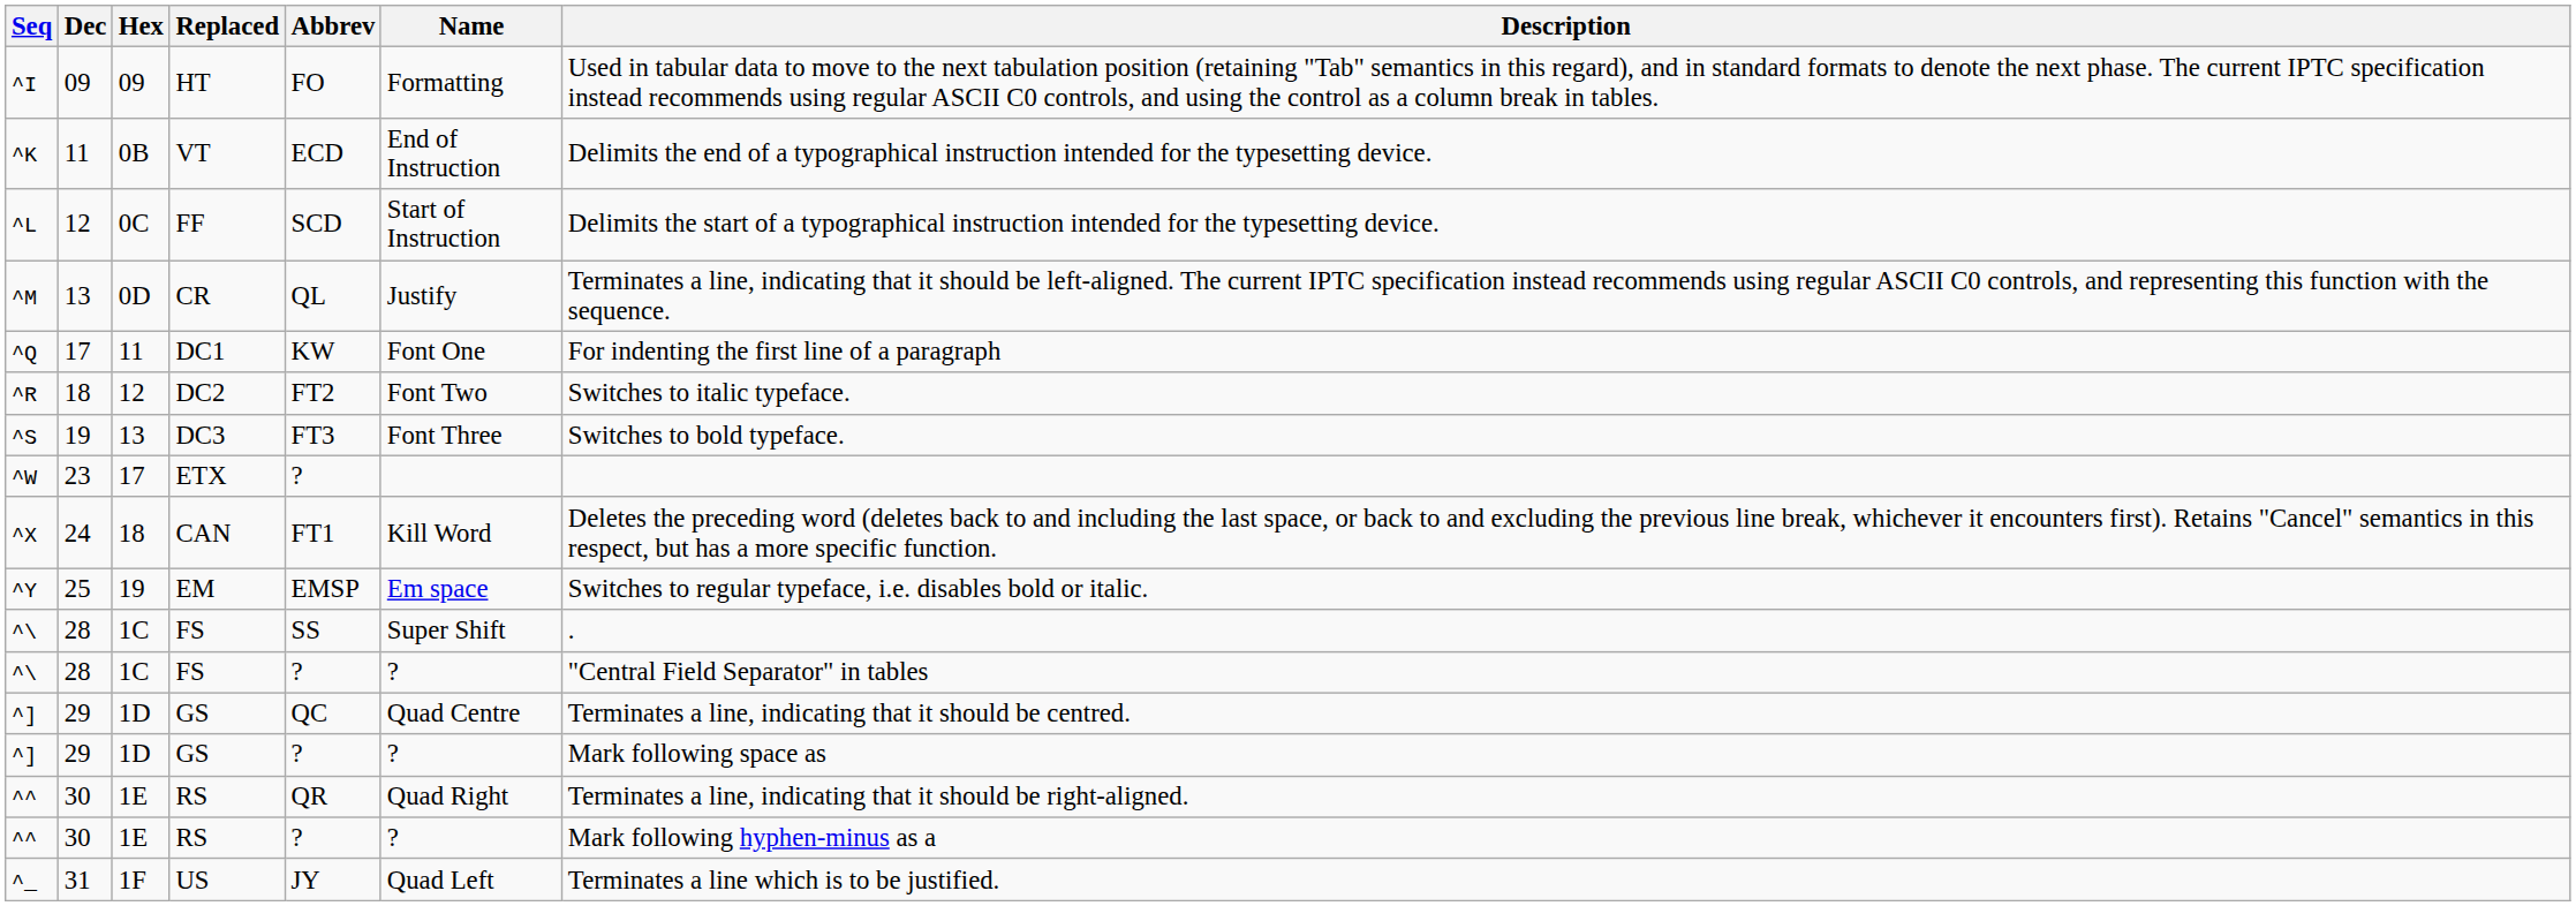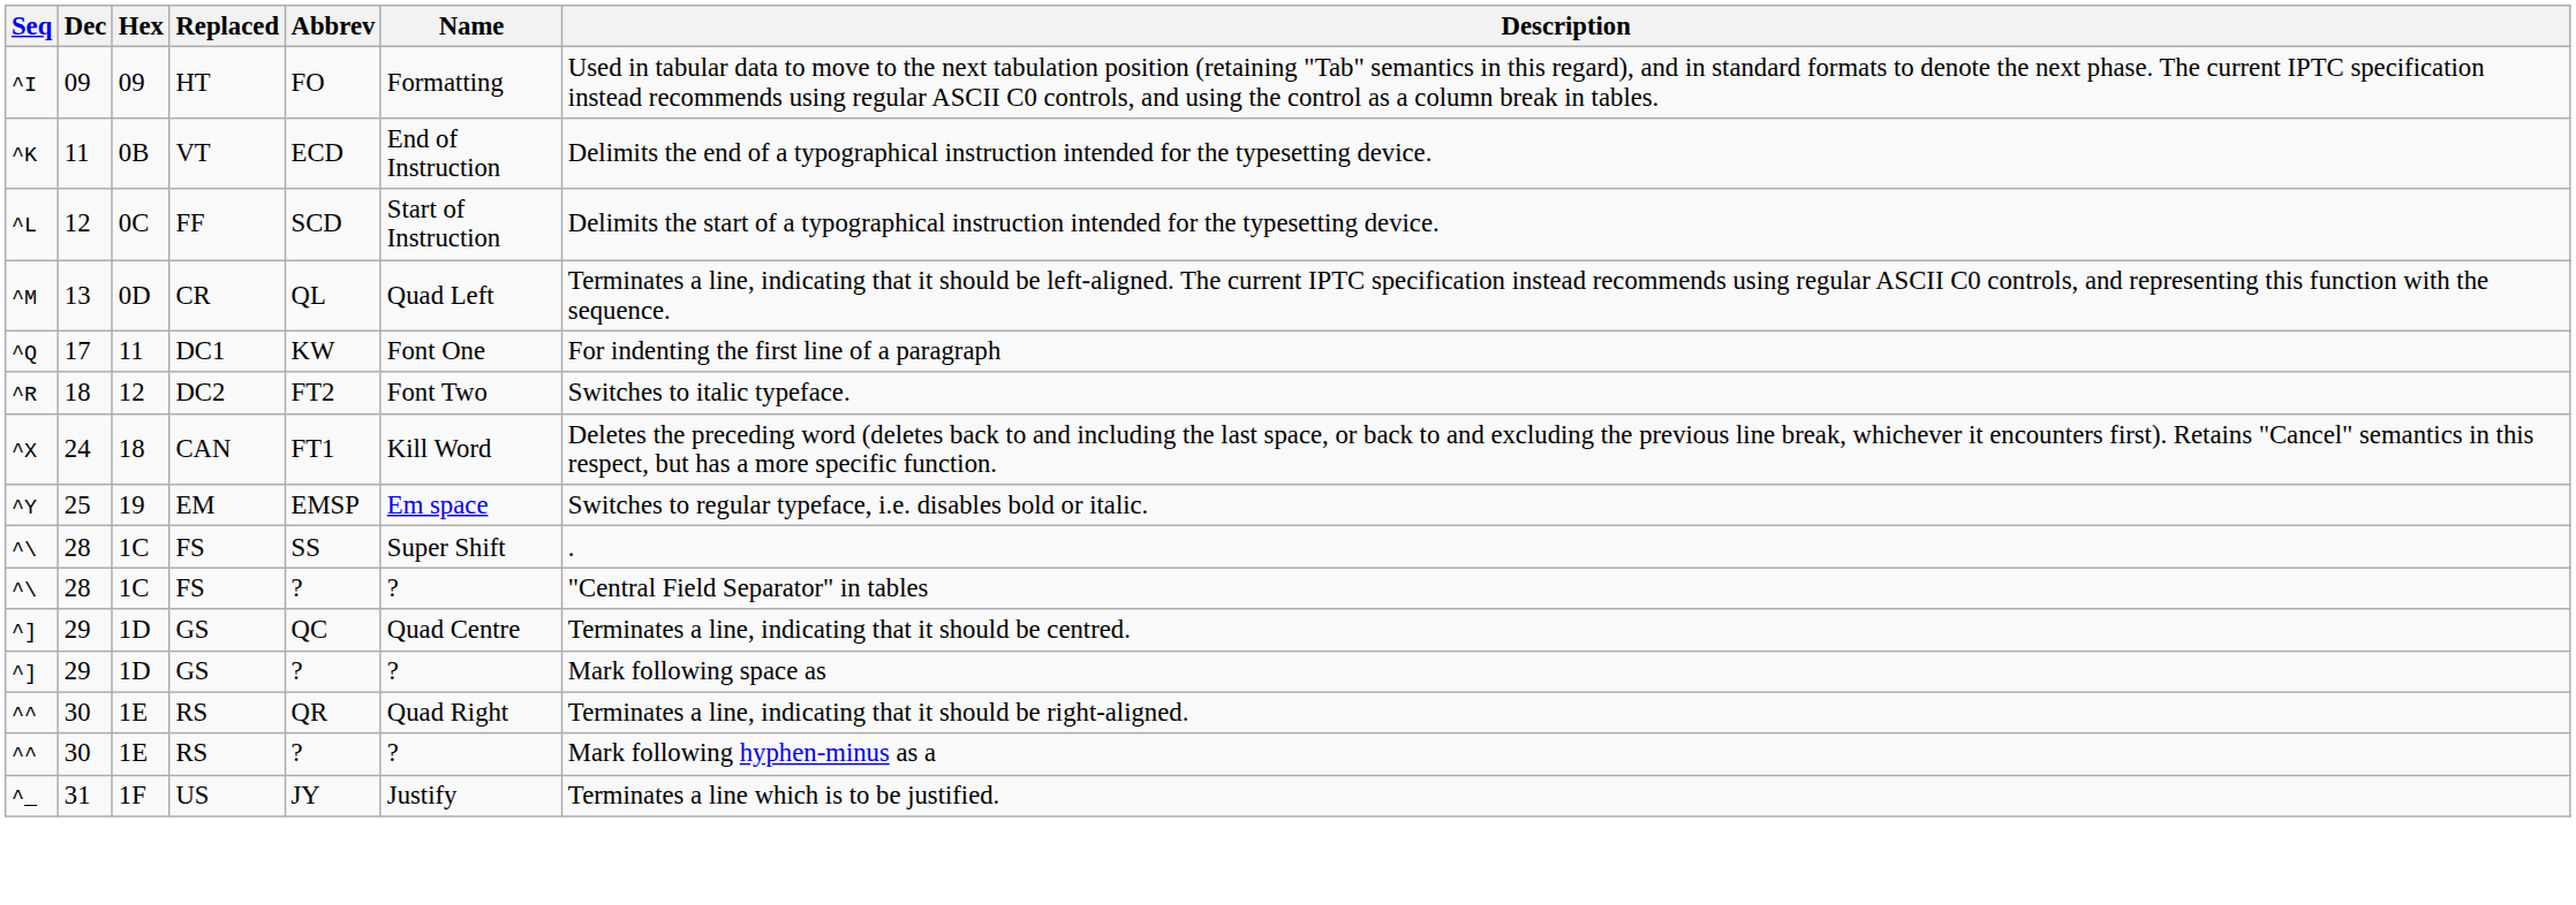^M | Name: Justify -> Quad Left
- row: ^S | 19 | 13 | DC3 | FT3 | Font Three | Switches to bold typeface.
- row: ^W | 23 | 17 | ETX | ?
^_ | Name: Quad Left -> Justify
